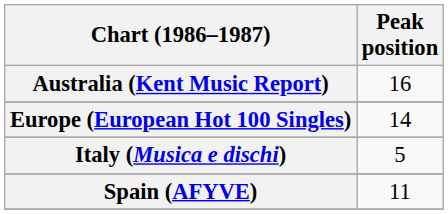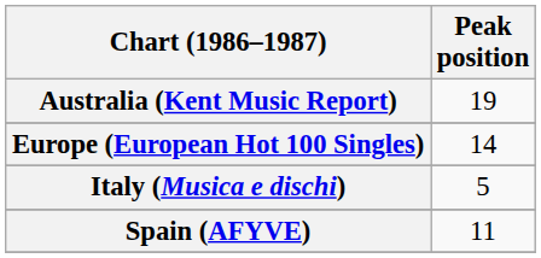Australia (Kent Music Report) | Peak position: 16 -> 19
